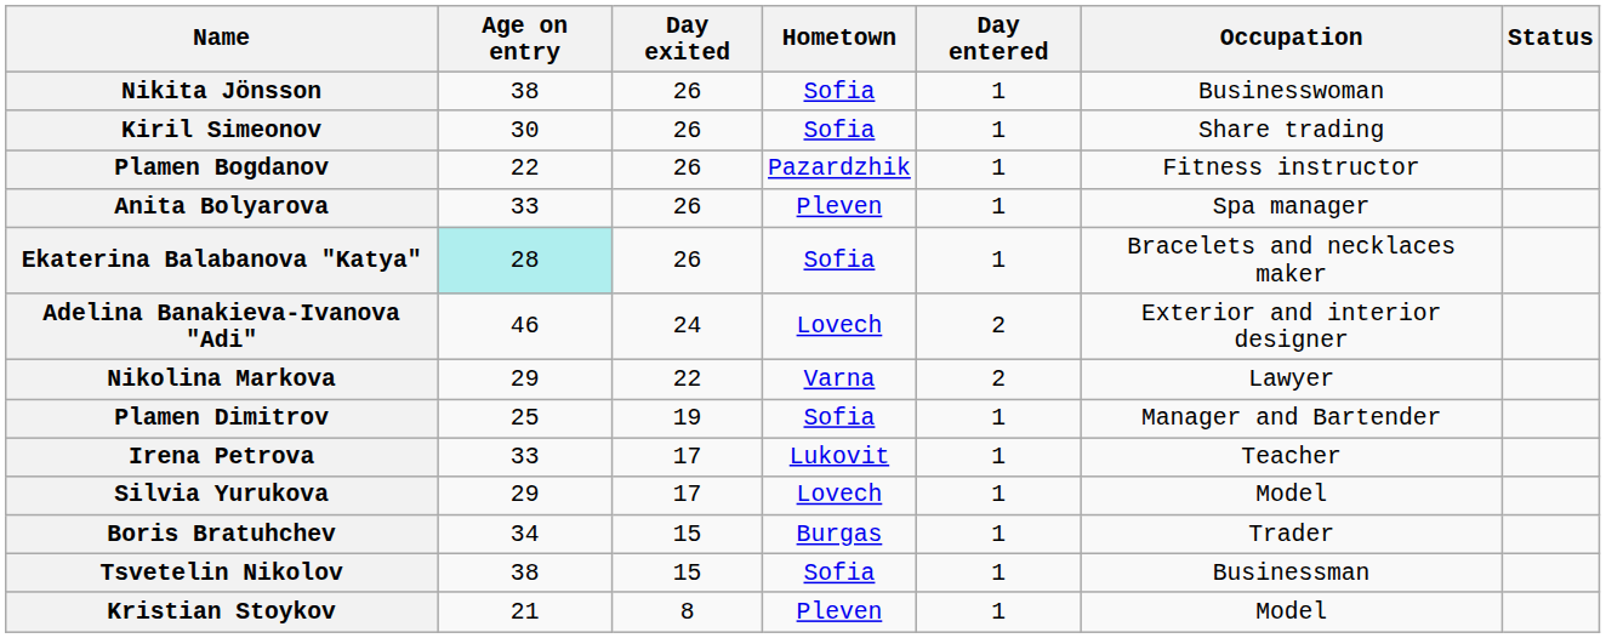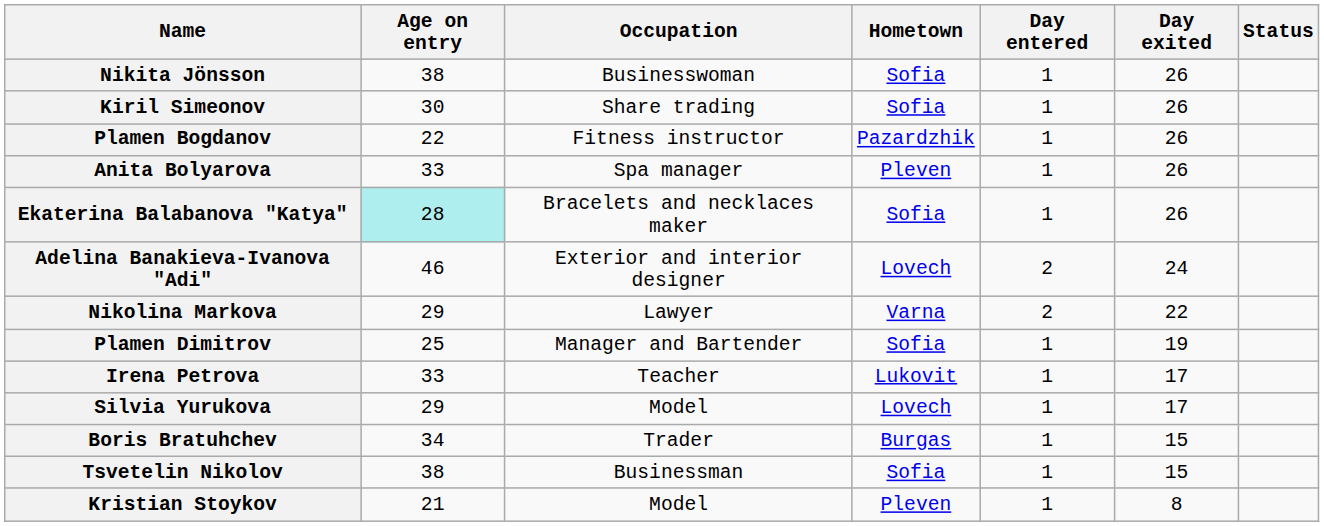columns swapped: Occupation <-> Day exited
